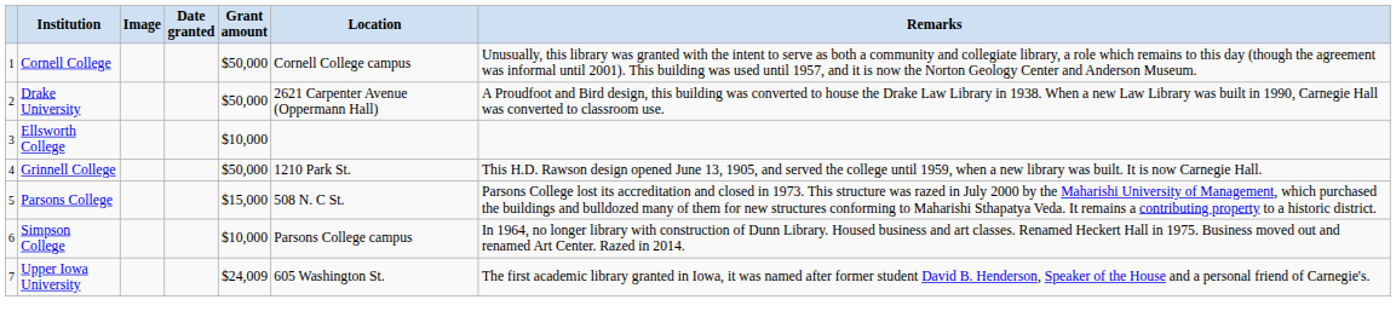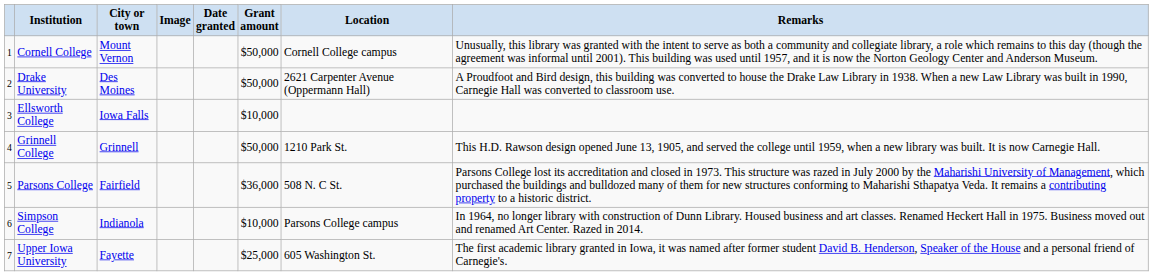+ column: City or town | Mount Vernon | Des Moines | Iowa Falls | Grinnell | Fairfield | Indianola | Fayette
Parsons College | Grant amount: $15,000 -> $36,000
Upper Iowa University | Grant amount: $24,009 -> $25,000
